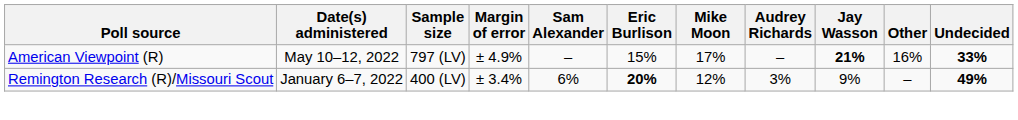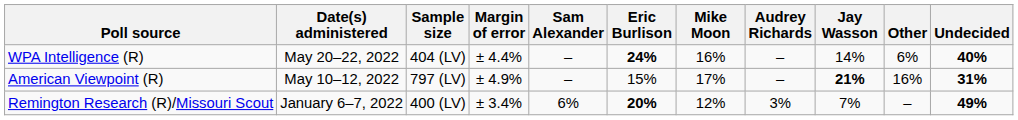+ row: WPA Intelligence (R) | May 20–22, 2022 | 404 (LV) | ± 4.4% | – | 24% | 16% | – | 14% | 6% | 40%
American Viewpoint (R) | Undecided: 33% -> 31%
Remington Research (R)/Missouri Scout | Jay Wasson: 9% -> 7%
